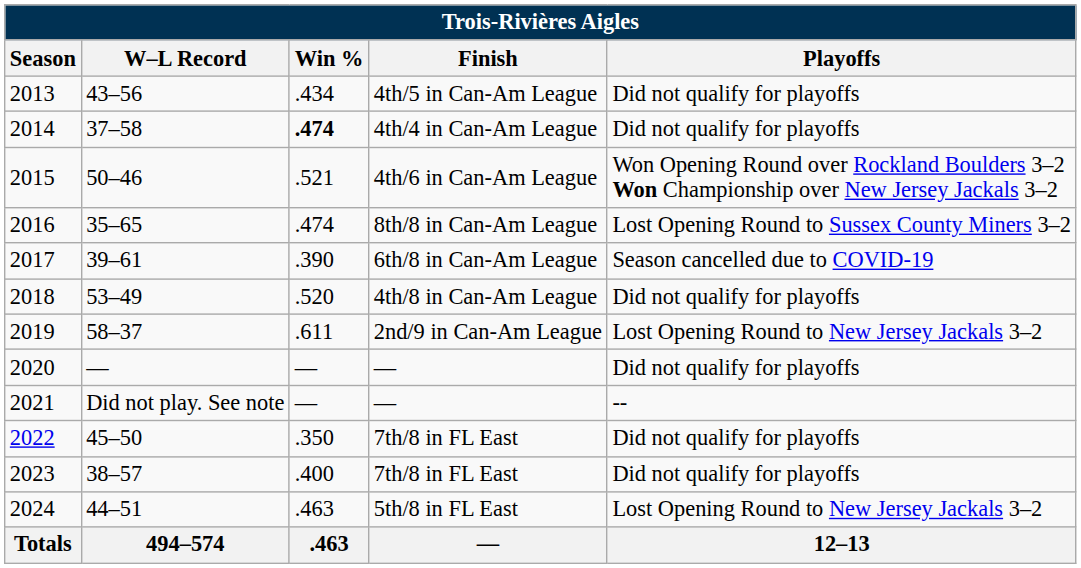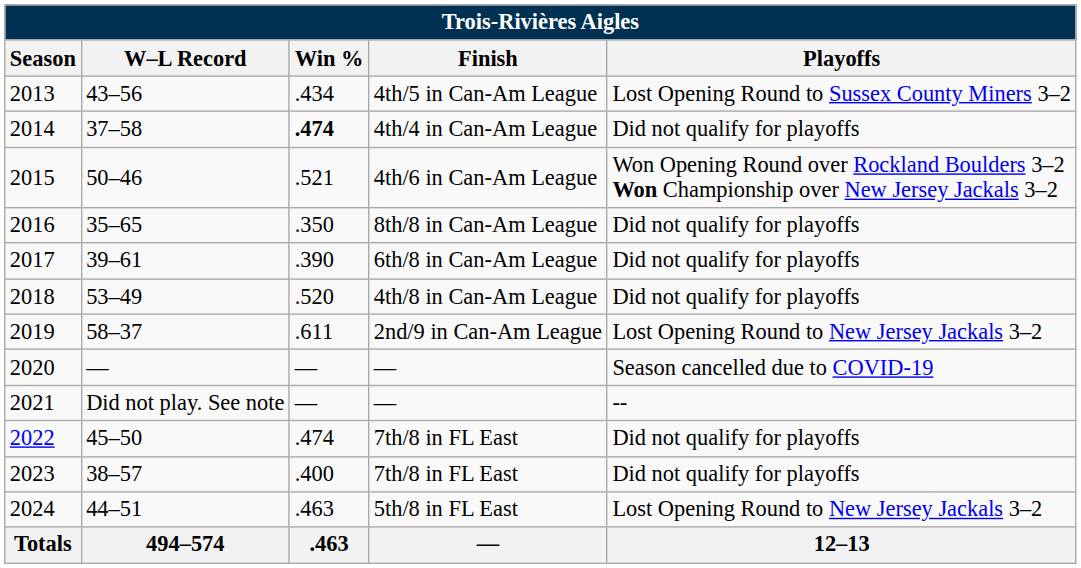2013 | Playoffs: Did not qualify for playoffs -> Lost Opening Round to Sussex County Miners 3–2
2016 | Win %: .474 -> .350
2016 | Playoffs: Lost Opening Round to Sussex County Miners 3–2 -> Did not qualify for playoffs
2017 | Playoffs: Season cancelled due to COVID-19 -> Did not qualify for playoffs
2020 | Playoffs: Did not qualify for playoffs -> Season cancelled due to COVID-19
2022 | Win %: .350 -> .474
